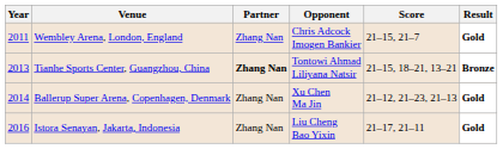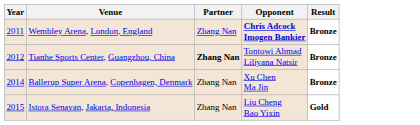- column: Score | 21–15, 21–7 | 21–15, 18–21, 13–21 | 21–12, 21–23, 21–13 | 21–17, 21–11
Wembley Arena, London, England | Opponent: normal -> bold
Wembley Arena, London, England | Result: Gold -> Bronze
Tianhe Sports Center, Guangzhou, China | Year: 2013 -> 2012
Ballerup Super Arena, Copenhagen, Denmark | Result: Gold -> Bronze
Istora Senayan, Jakarta, Indonesia | Year: 2016 -> 2015
